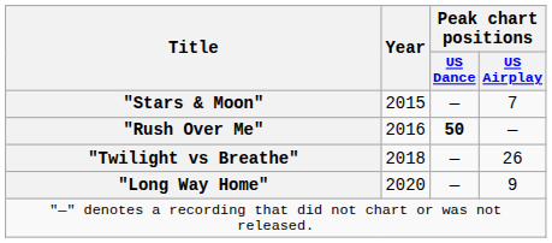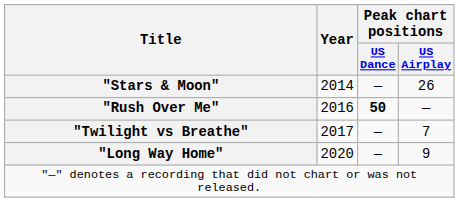"Stars & Moon" | Year: 2015 -> 2014
"Stars & Moon" | Peak chart positions / US Airplay: 7 -> 26
"Twilight vs Breathe" | Year: 2018 -> 2017
"Twilight vs Breathe" | Peak chart positions / US Airplay: 26 -> 7
